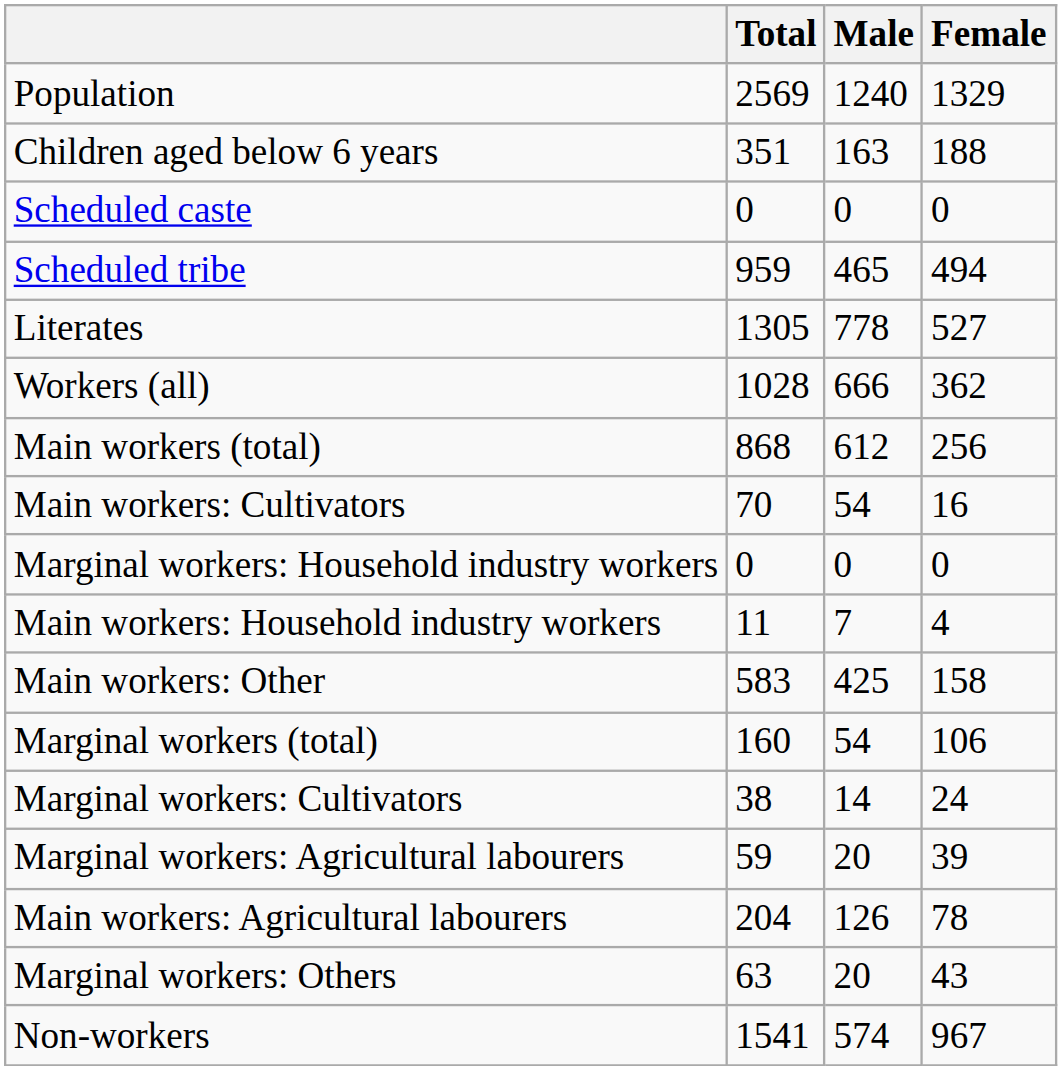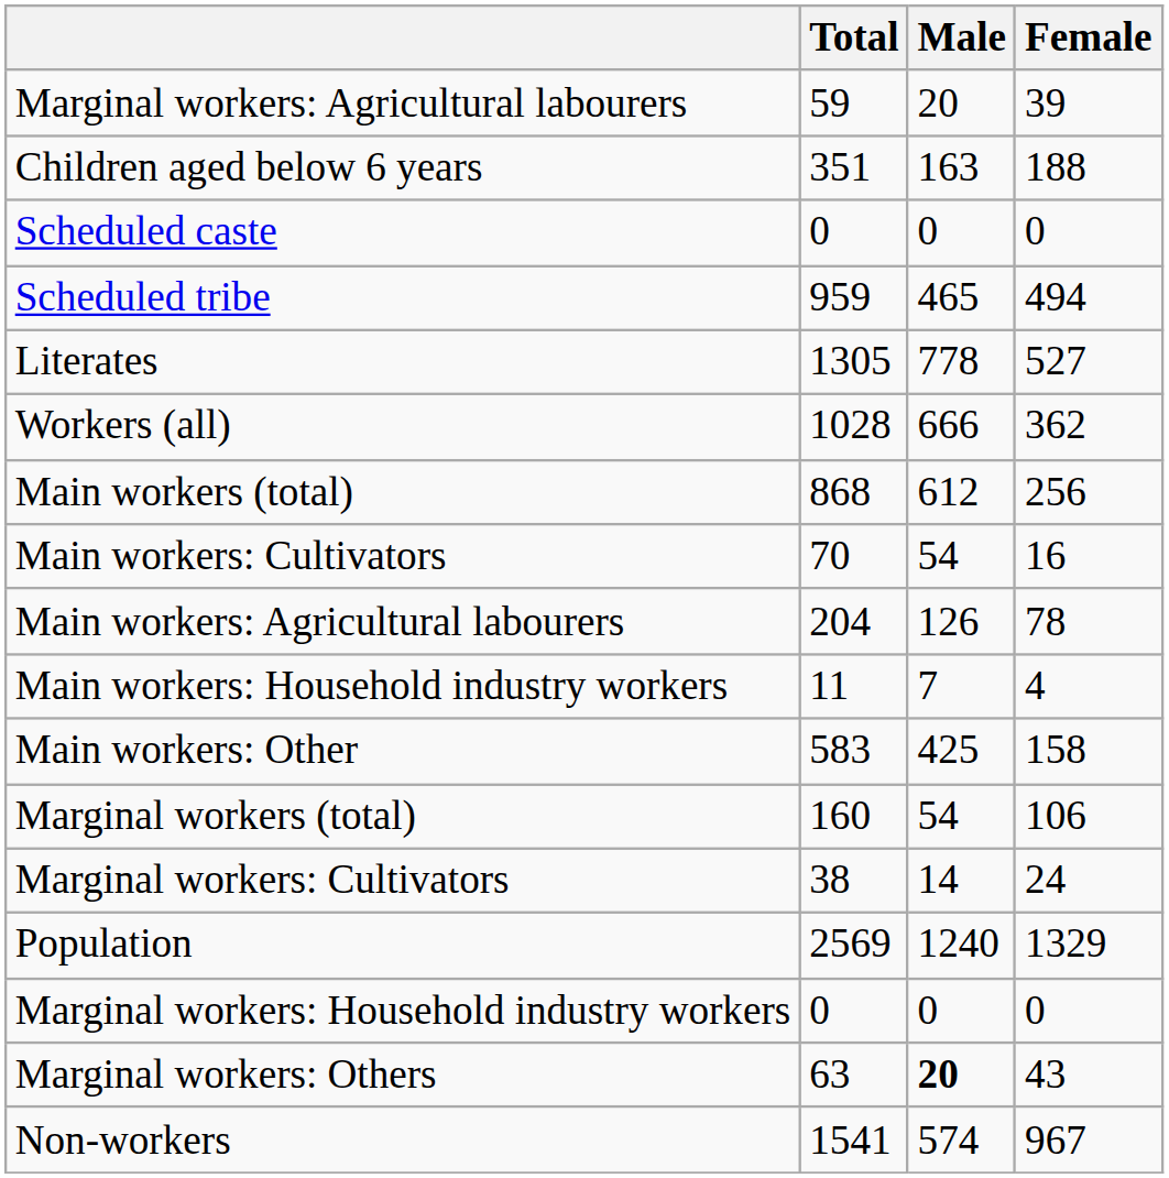rows swapped: Population <-> Marginal workers: Agricultural labourers
rows swapped: Main workers: Agricultural labourers <-> Marginal workers: Household industry workers
Marginal workers: Others | Male: normal -> bold
